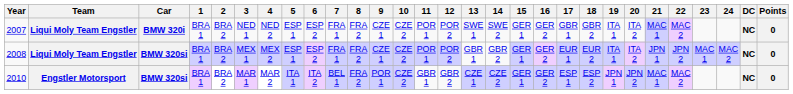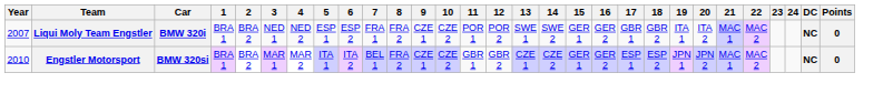- row: 2008 | Liqui Moly Team Engstler | BMW 320si | BRA 1 | BRA 2 | MEX 1 | MEX 2 | ESP 1 | ESP 2 | FRA 1 | FRA 2 | CZE 1 | CZE 2 | POR 1 | POR 2 | GBR 1 | GBR 2 | GER 1 | GER 2 | EUR 1 | EUR 2 | ITA 1 | ITA 2 | JPN 1 | JPN 2 | MAC 1 | MAC 2 | NC | 0
2010 | 9: POR 1 -> CZE 1
